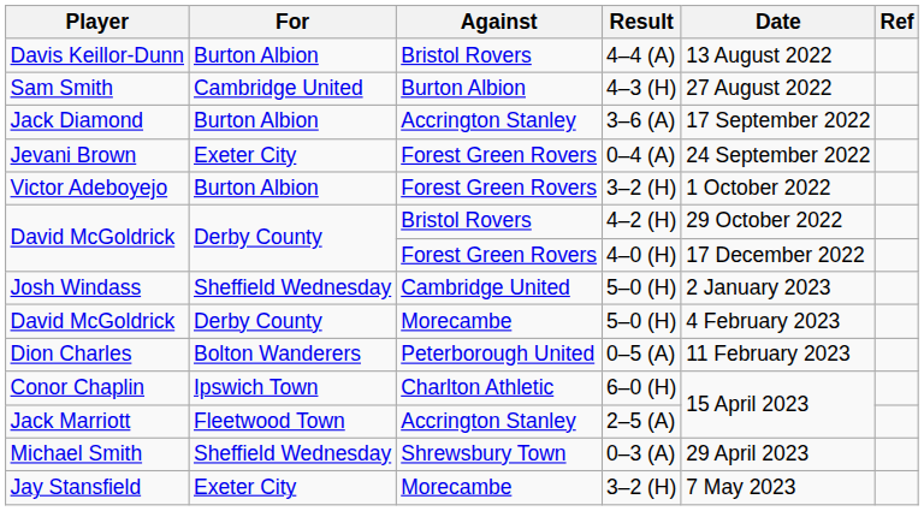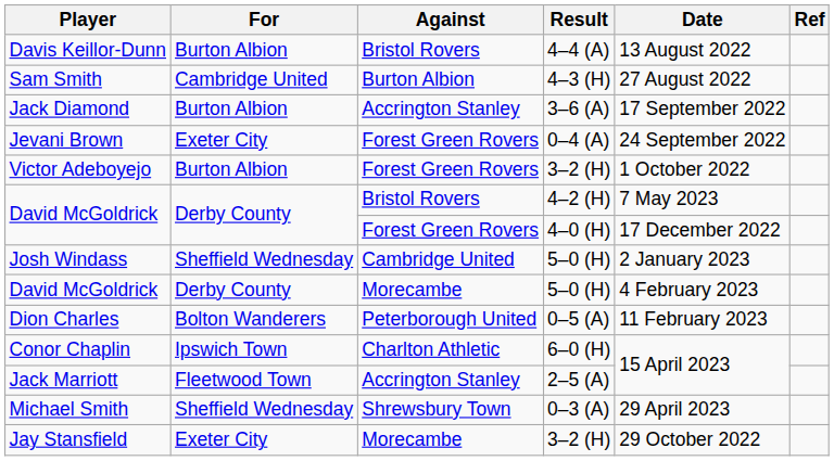David McGoldrick / 4–2 (H) | Date: 29 October 2022 -> 7 May 2023
Jay Stansfield | Date: 7 May 2023 -> 29 October 2022
